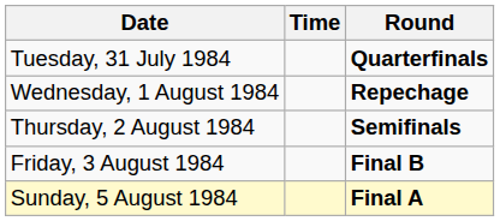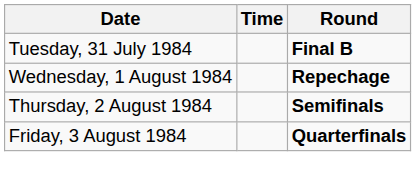Tuesday, 31 July 1984 | Round: Quarterfinals -> Final B
Friday, 3 August 1984 | Round: Final B -> Quarterfinals
- row: Sunday, 5 August 1984 | Final A
